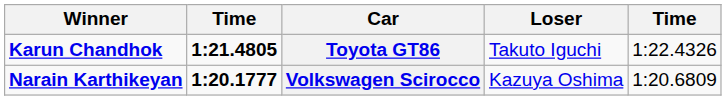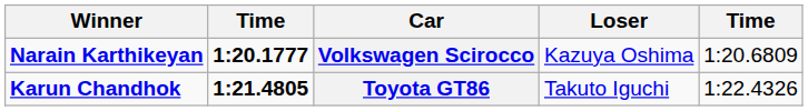rows swapped: Volkswagen Scirocco <-> Toyota GT86
